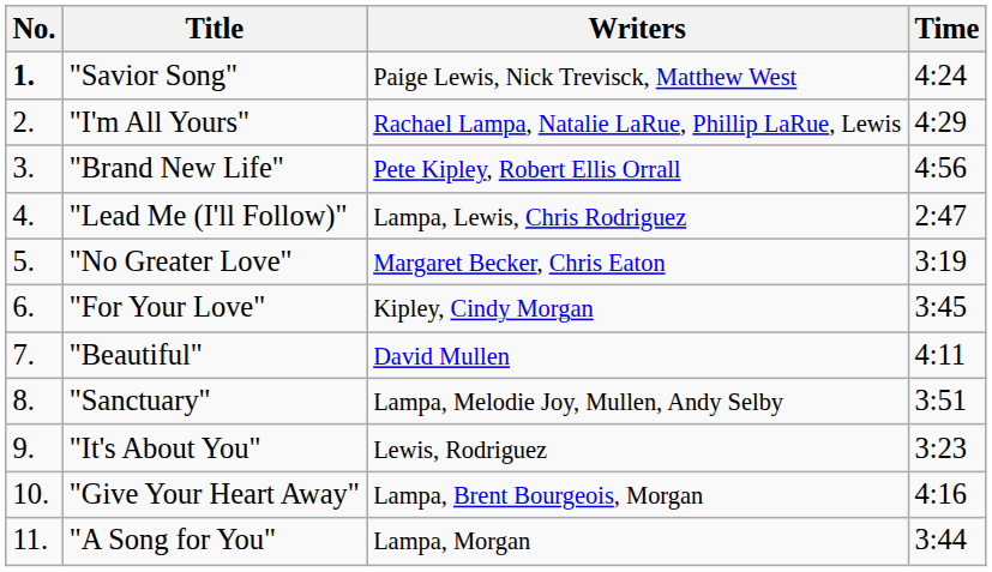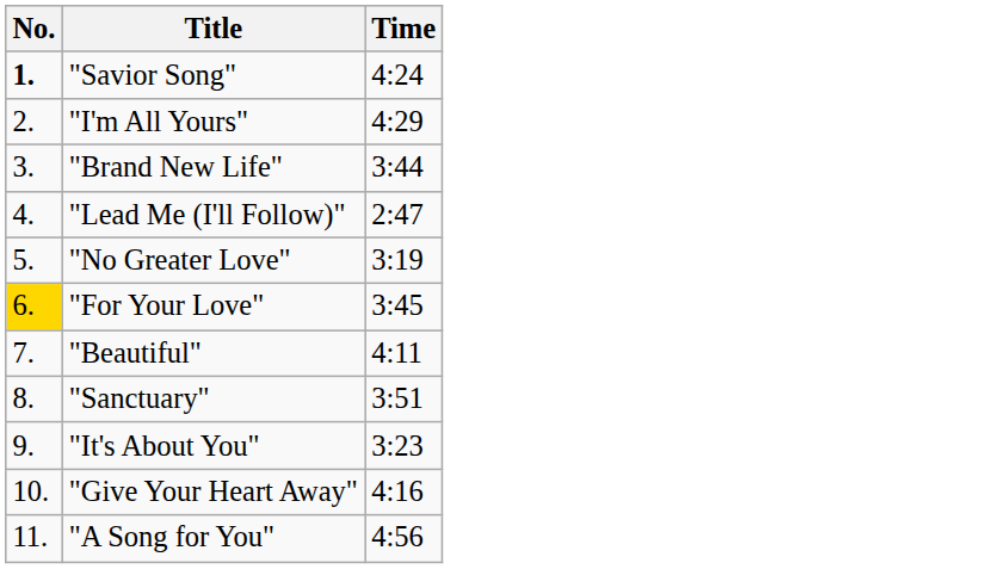- column: Writers | Paige Lewis, Nick Trevisck, Matthew West | Rachael Lampa, Natalie LaRue, Phillip LaRue, Lewis | Pete Kipley, Robert Ellis Orrall | Lampa, Lewis, Chris Rodriguez | Margaret Becker, Chris Eaton | Kipley, Cindy Morgan | David Mullen | Lampa, Melodie Joy, Mullen, Andy Selby | Lewis, Rodriguez | Lampa, Brent Bourgeois, Morgan | Lampa, Morgan
"Brand New Life" | Time: 4:56 -> 3:44
"For Your Love" | No.: no background -> gold background
"A Song for You" | Time: 3:44 -> 4:56
